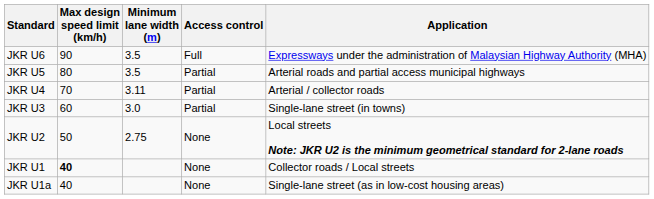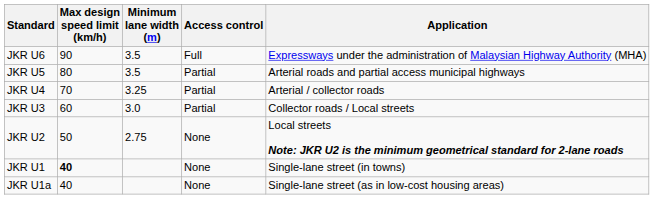JKR U4 | Minimum lane width (m): 3.11 -> 3.25
JKR U3 | Application: Single-lane street (in towns) -> Collector roads / Local streets
JKR U1 | Application: Collector roads / Local streets -> Single-lane street (in towns)
